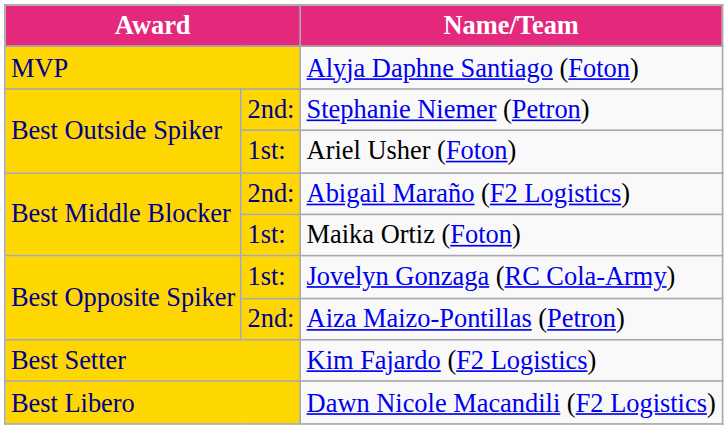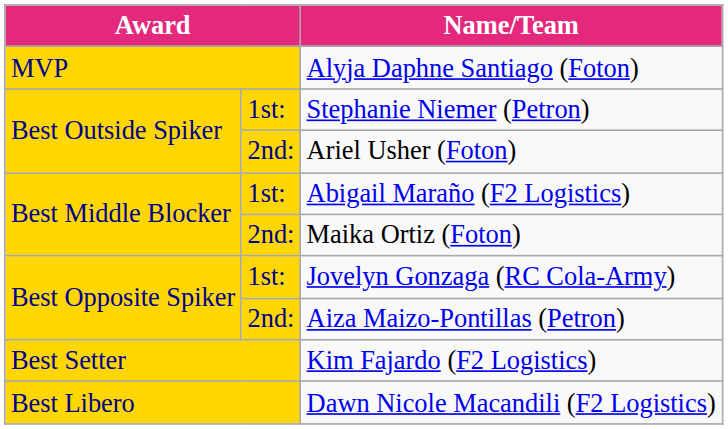Stephanie Niemer (Petron) | column 2: 2nd: -> 1st:
Ariel Usher (Foton) | column 2: 1st: -> 2nd:
Abigail Maraño (F2 Logistics) | column 2: 2nd: -> 1st:
Maika Ortiz (Foton) | column 2: 1st: -> 2nd:
